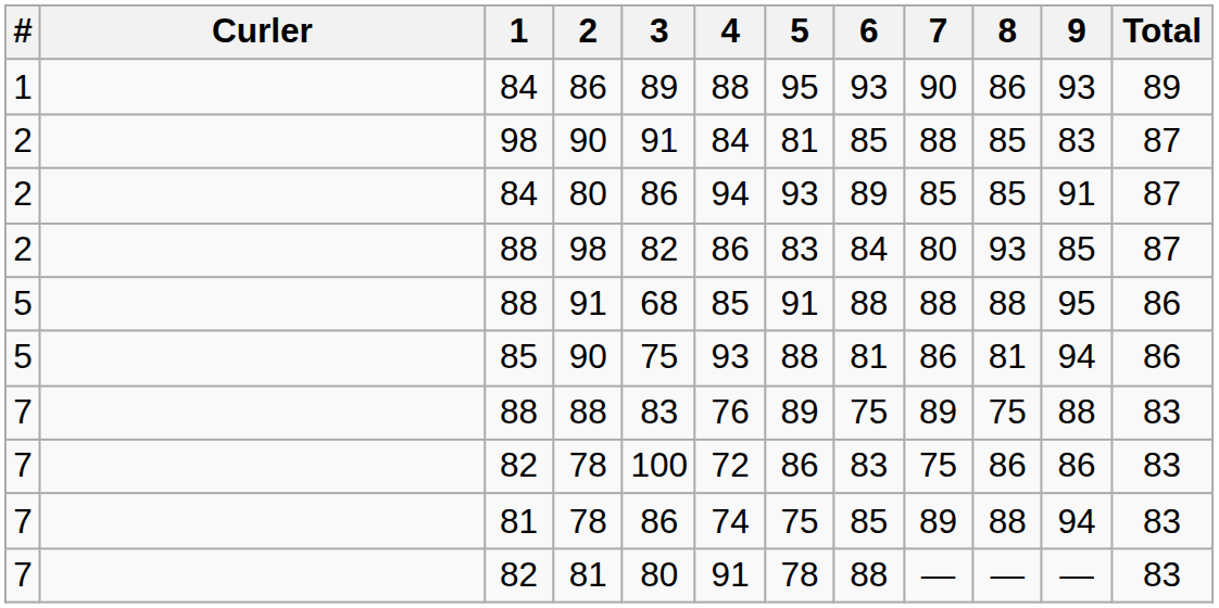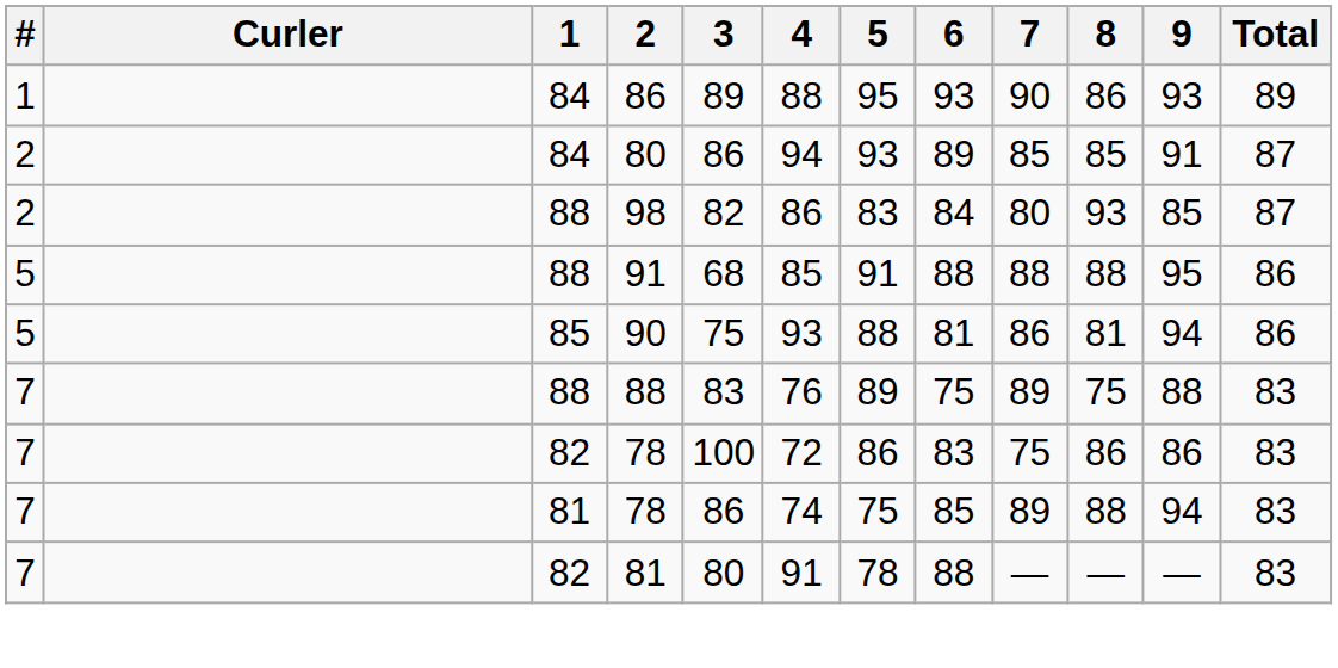- row: 2 | 98 | 90 | 91 | 84 | 81 | 85 | 88 | 85 | 83 | 87
